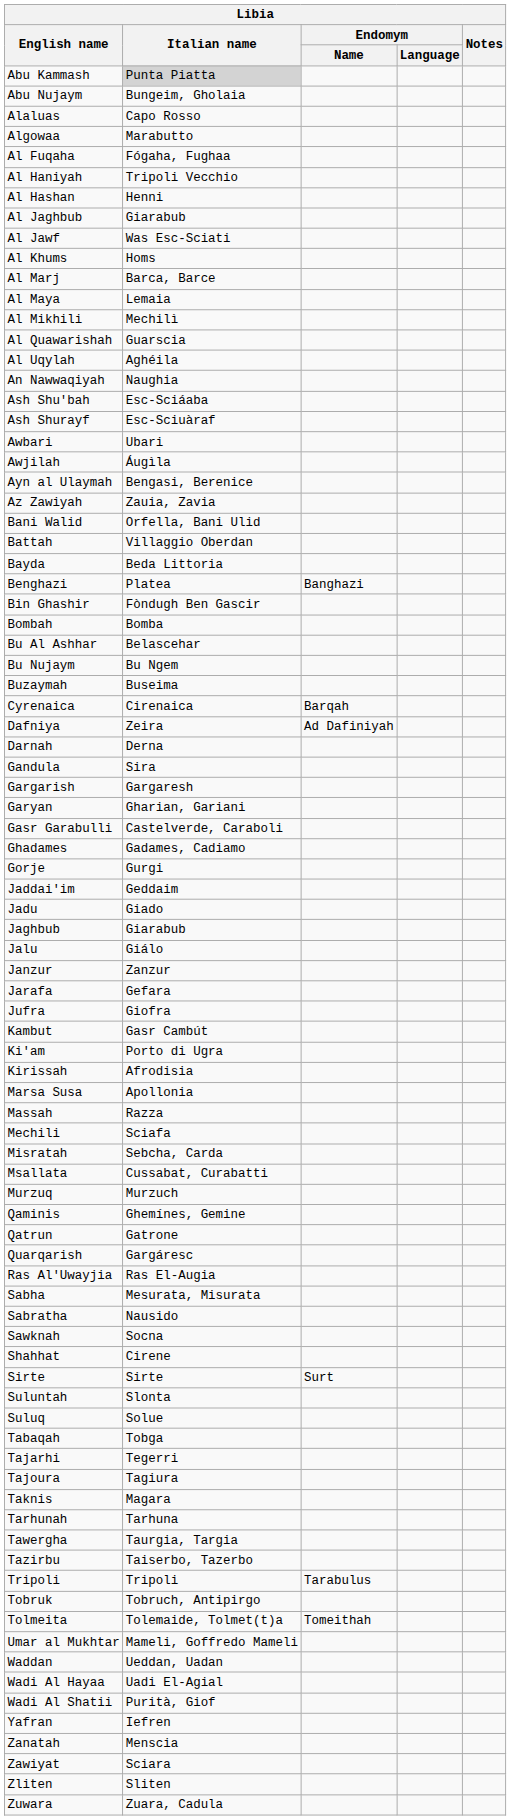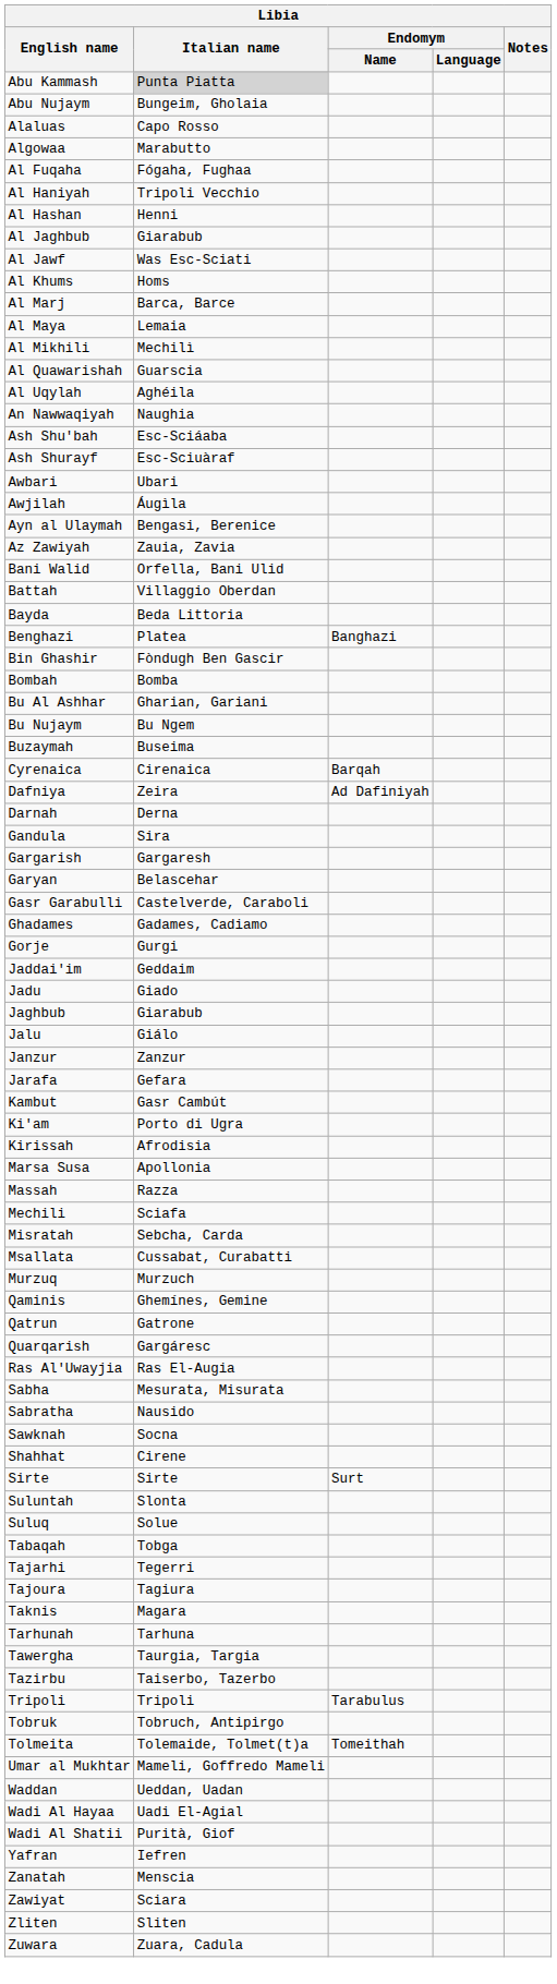Bu Al Ashhar | Italian name: Belascehar -> Gharian, Gariani
Garyan | Italian name: Gharian, Gariani -> Belascehar
- row: Jufra | Giofra
